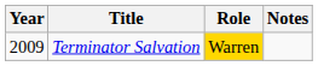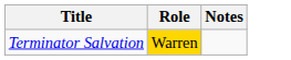- column: Year | 2009
